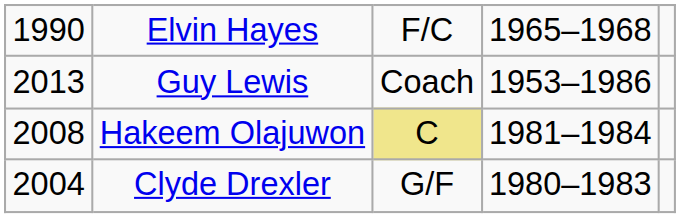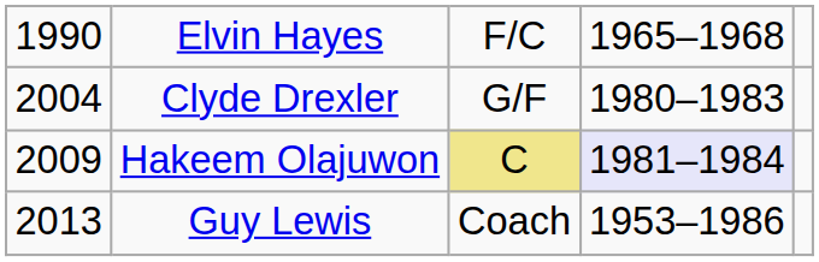rows swapped: Clyde Drexler <-> Guy Lewis
Hakeem Olajuwon | column 1: 2008 -> 2009
Hakeem Olajuwon | column 4: no background -> lavender background
